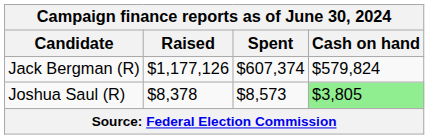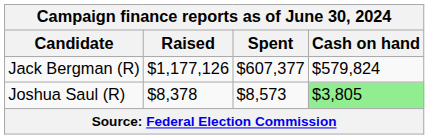Jack Bergman (R) | Spent: $607,374 -> $607,377
